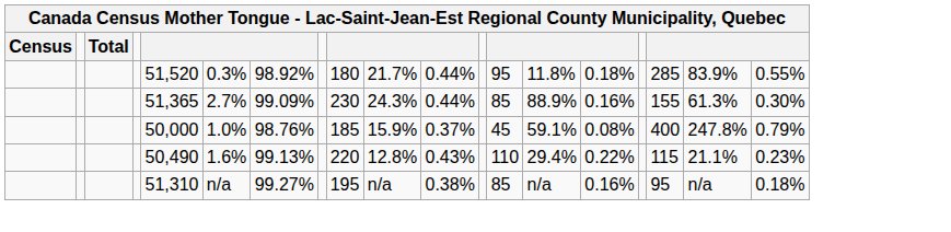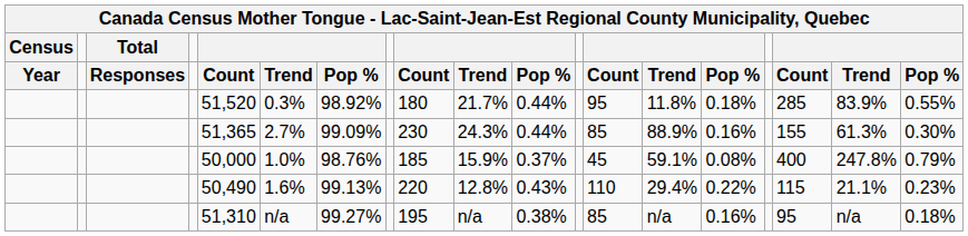+ row: Year | Responses | Count | Trend | Pop % | Count | Trend | Pop % | Count | Trend | Pop % | Count | Trend | Pop %
